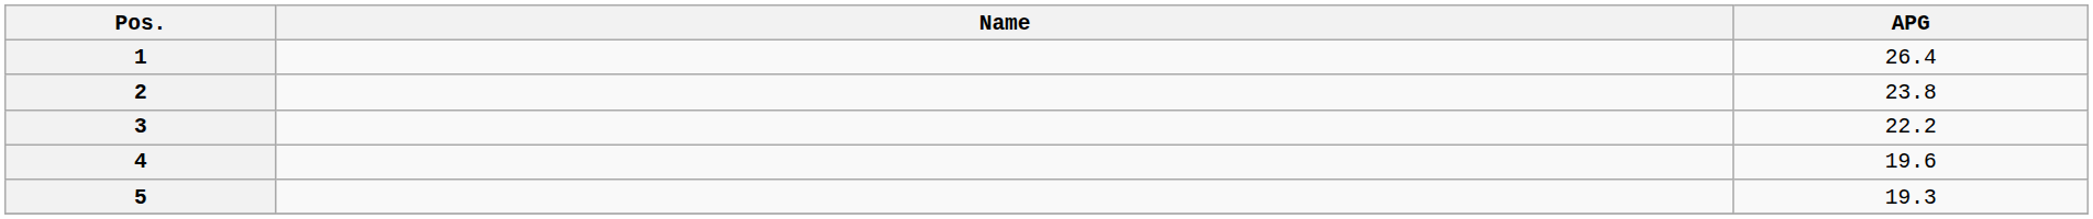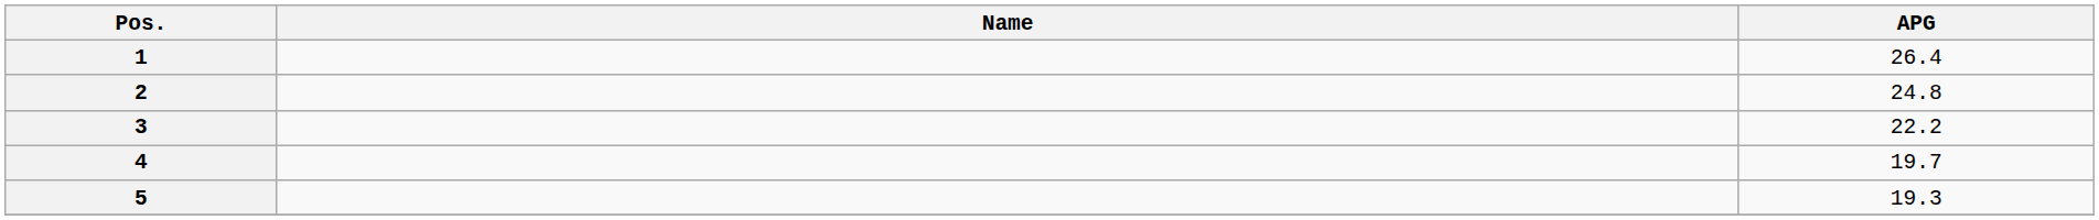2 | APG: 23.8 -> 24.8
4 | APG: 19.6 -> 19.7
